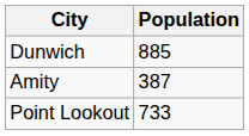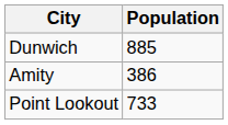Amity | Population: 387 -> 386
